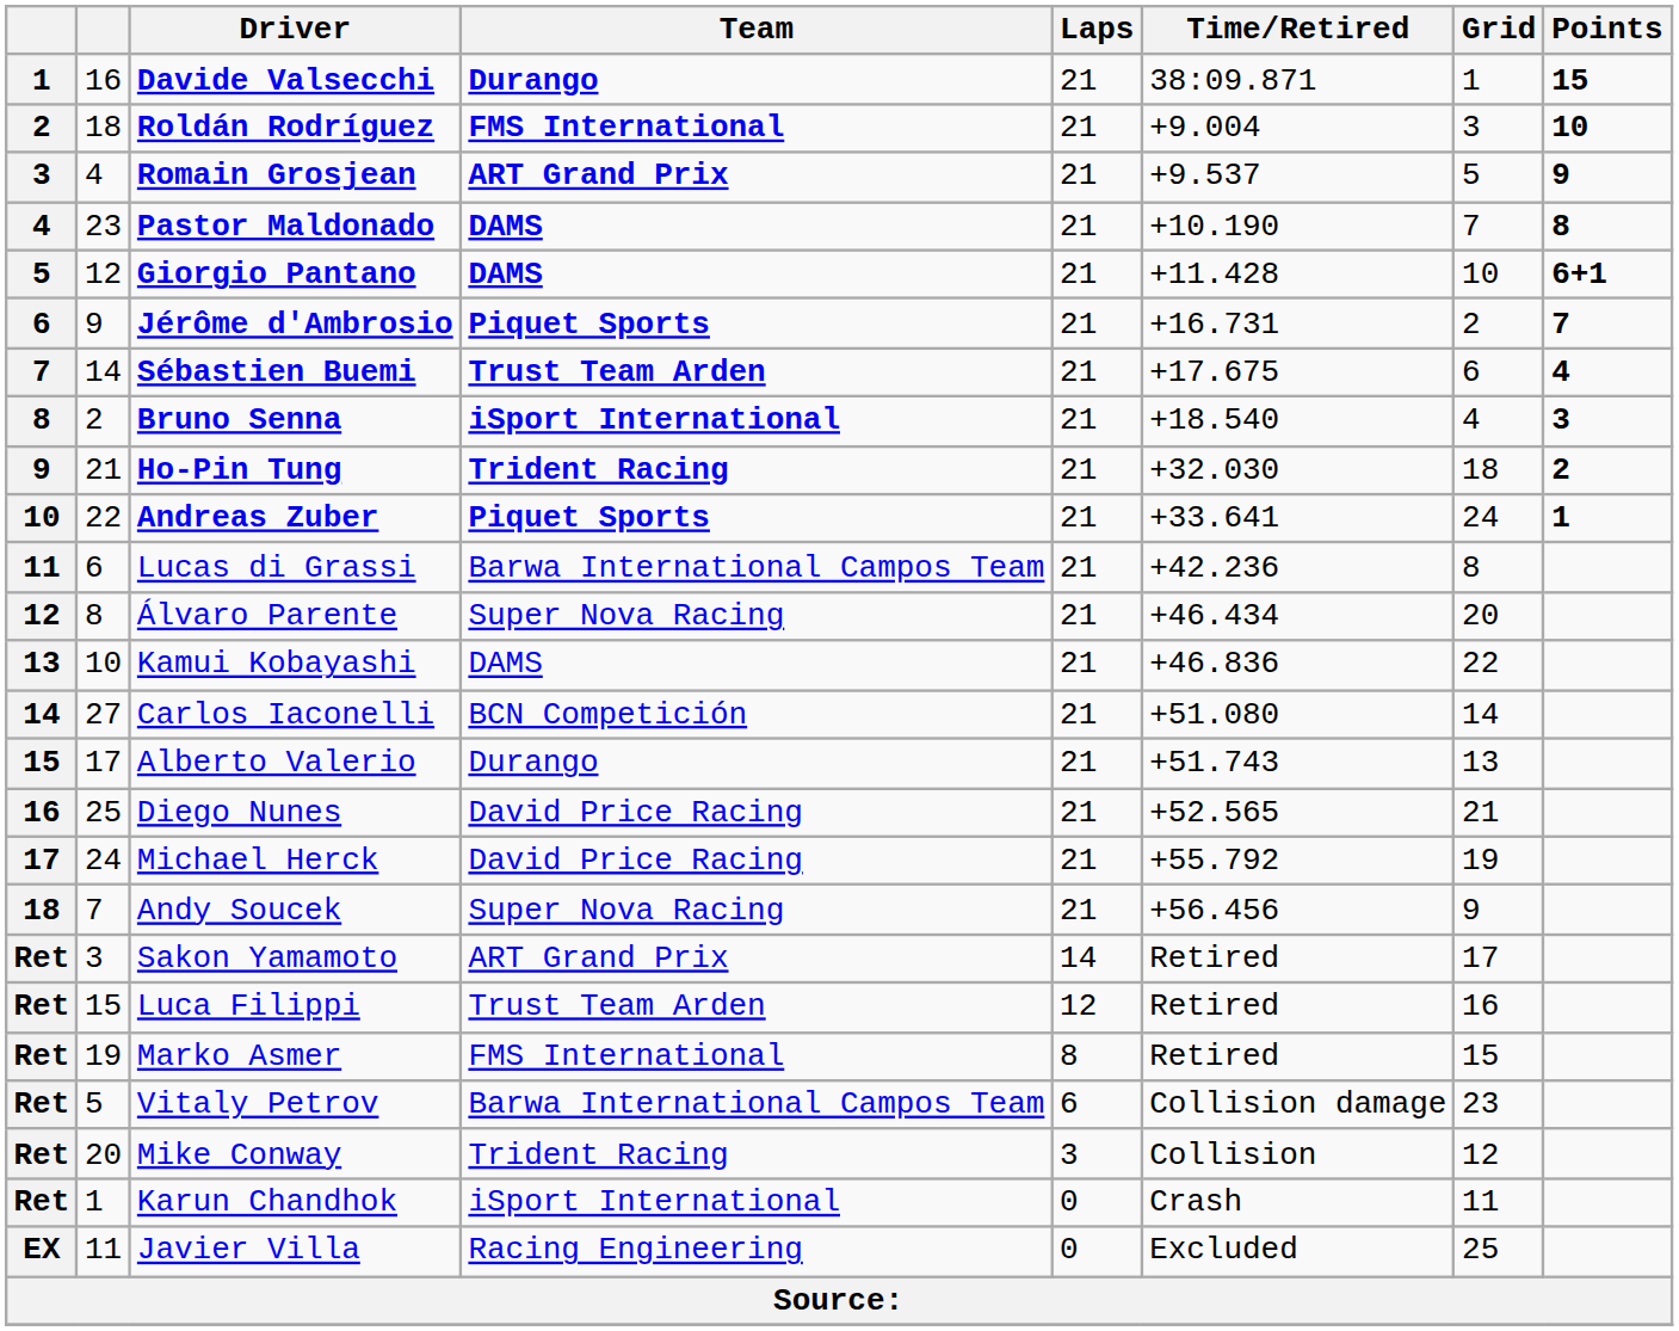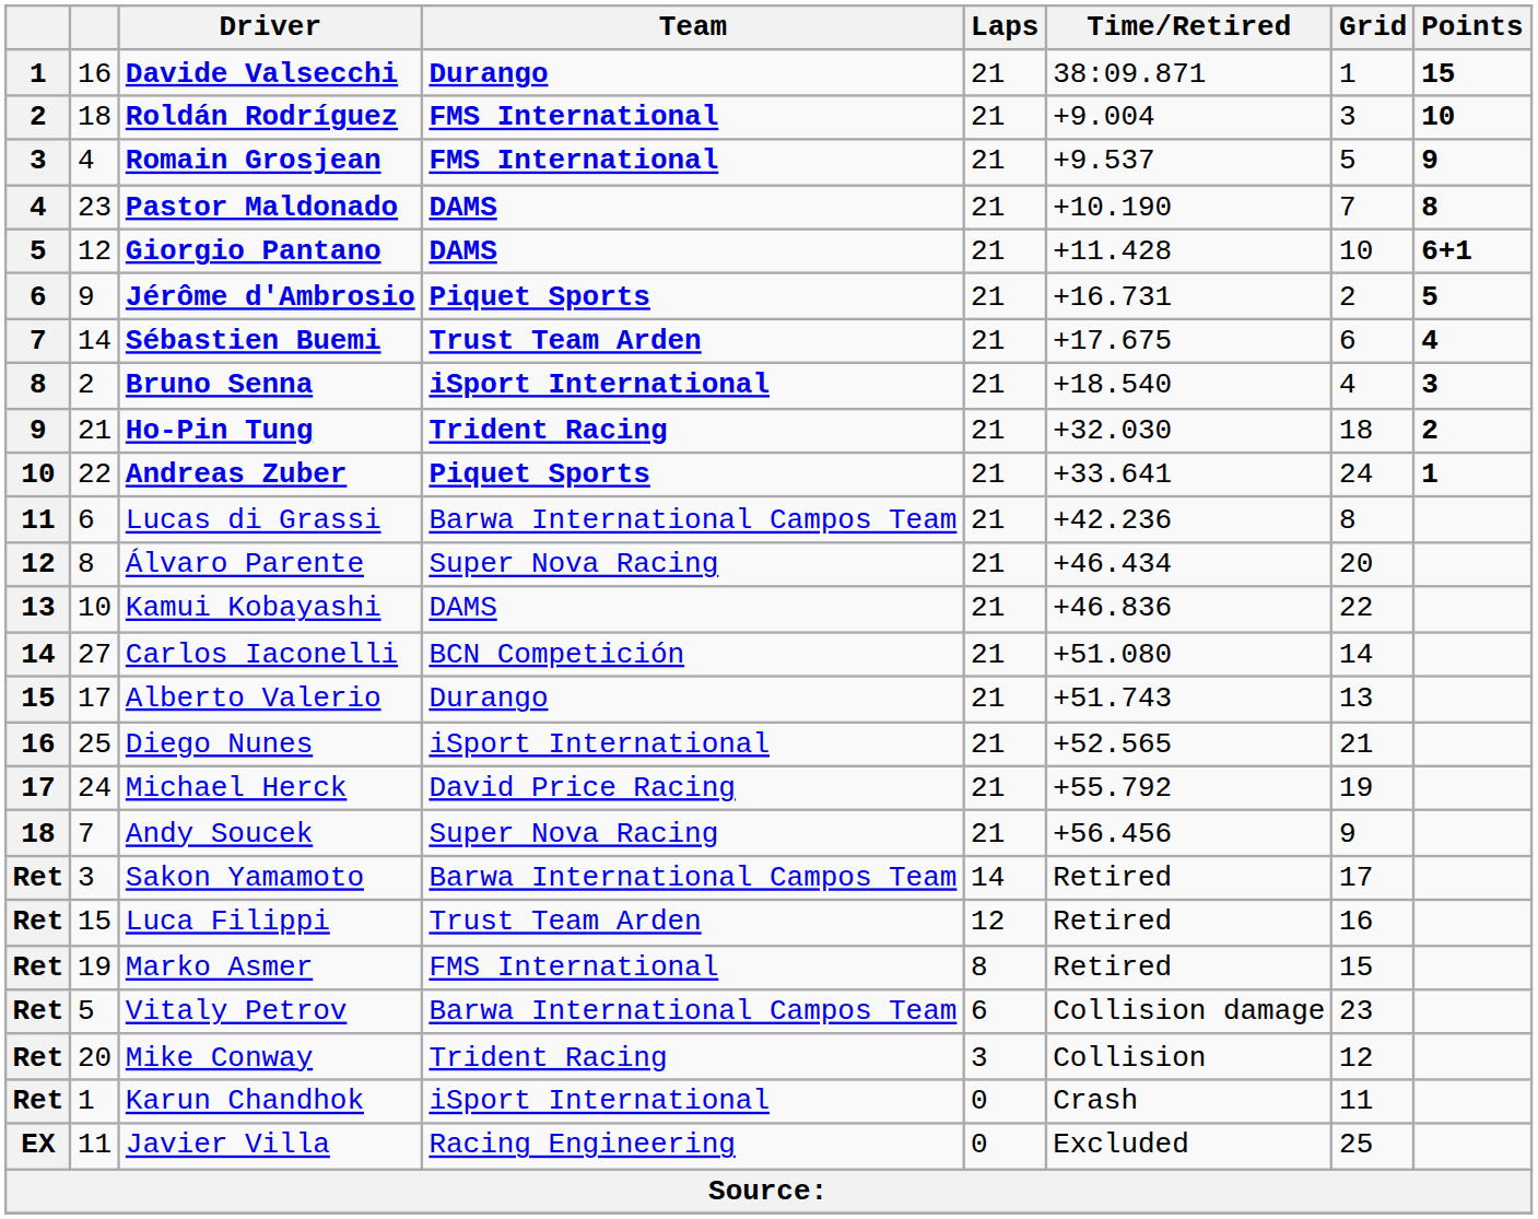Romain Grosjean | Team: ART Grand Prix -> FMS International
Jérôme d'Ambrosio | Points: 7 -> 5
Diego Nunes | Team: David Price Racing -> iSport International
Sakon Yamamoto | Team: ART Grand Prix -> Barwa International Campos Team
